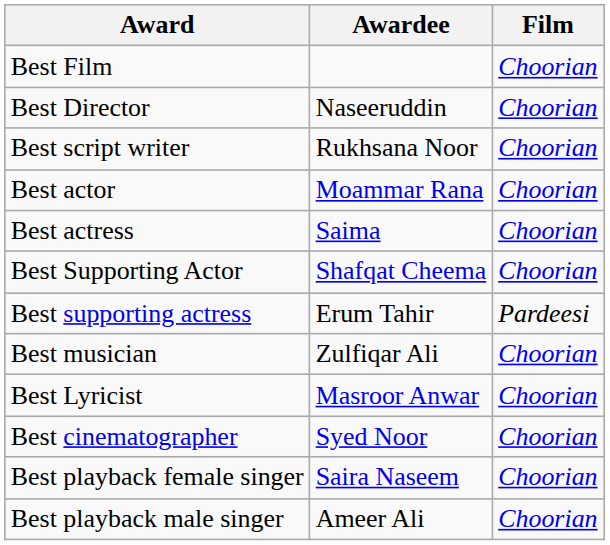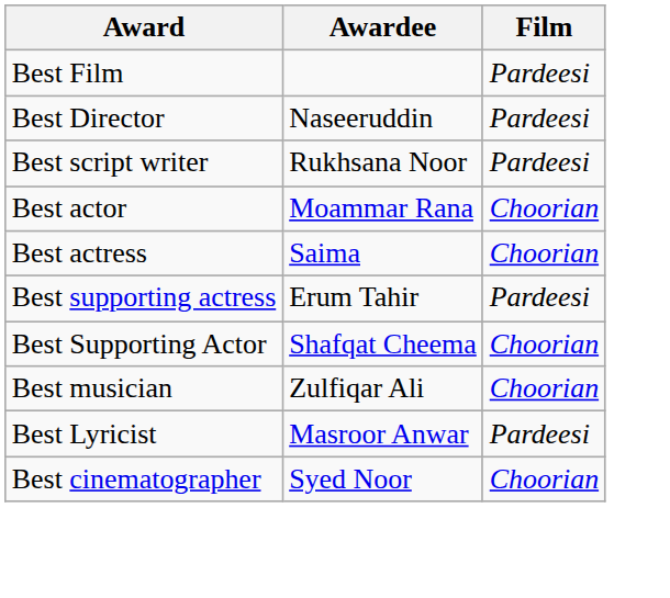Best Film | Film: Choorian -> Pardeesi
Best Director | Film: Choorian -> Pardeesi
Best script writer | Film: Choorian -> Pardeesi
rows swapped: Best Supporting Actor <-> Best supporting actress
Best Lyricist | Film: Choorian -> Pardeesi
- row: Best playback female singer | Saira Naseem | Choorian
- row: Best playback male singer | Ameer Ali | Choorian
